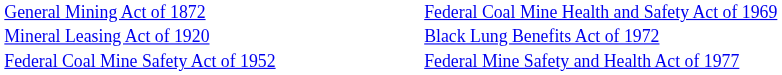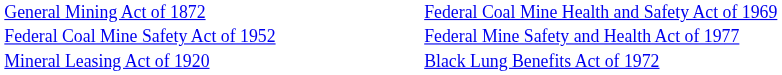rows swapped: Mineral Leasing Act of 1920 <-> Federal Coal Mine Safety Act of 1952
